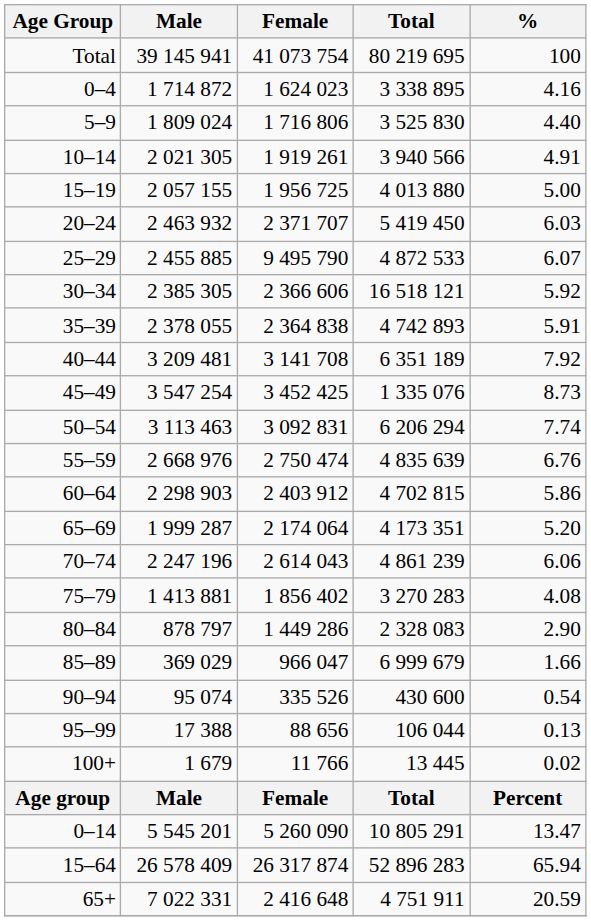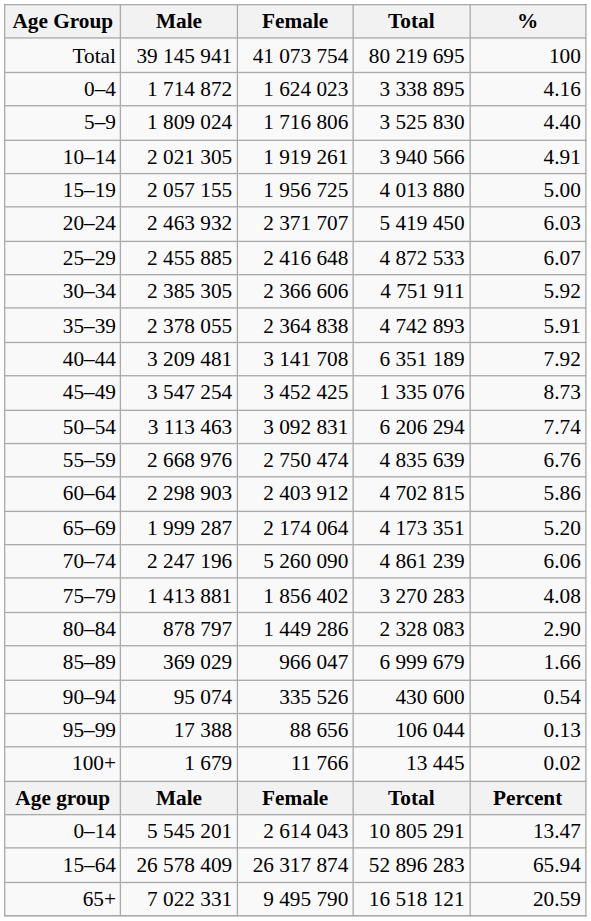25–29 | Female: 9 495 790 -> 2 416 648
30–34 | Total: 16 518 121 -> 4 751 911
70–74 | Female: 2 614 043 -> 5 260 090
0–14 | Female: 5 260 090 -> 2 614 043
65+ | Female: 2 416 648 -> 9 495 790
65+ | Total: 4 751 911 -> 16 518 121
